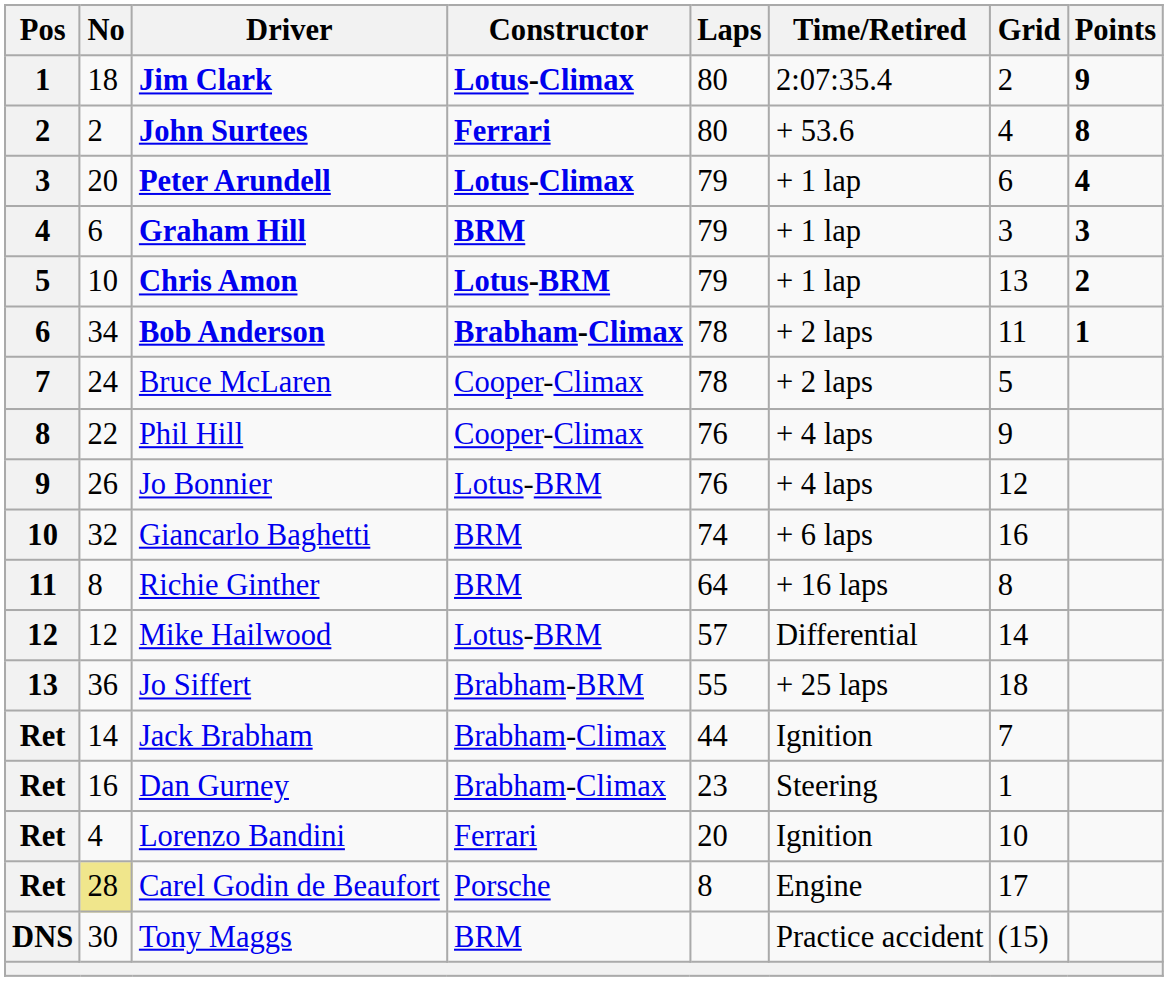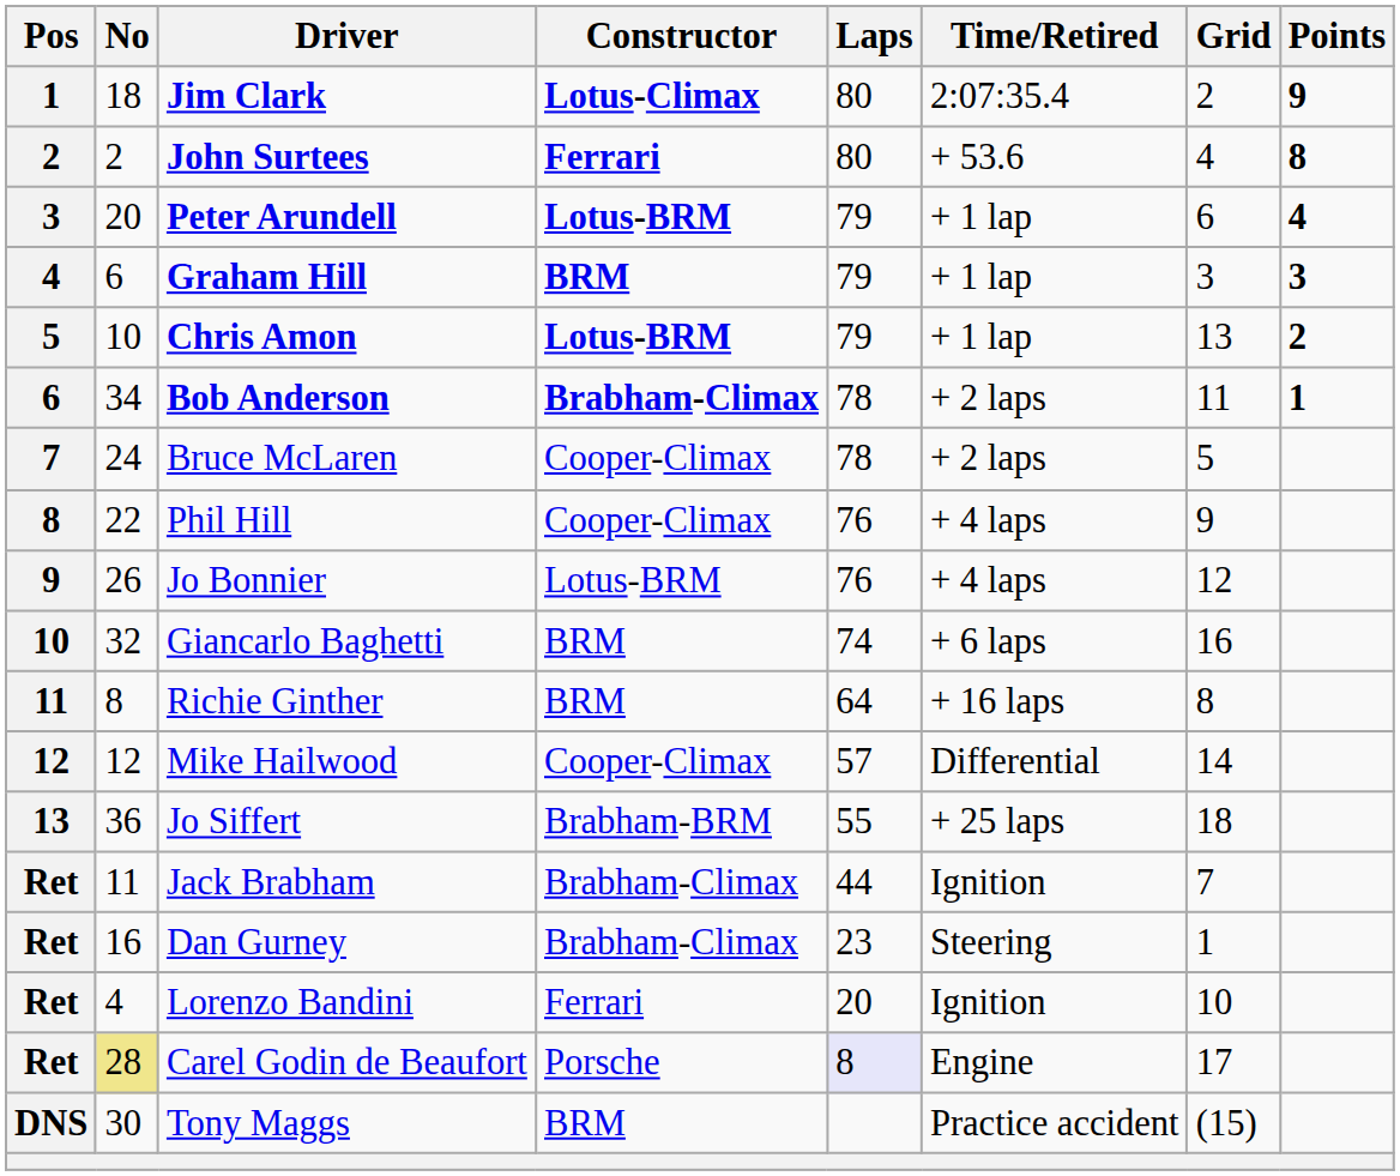Peter Arundell | Constructor: Lotus-Climax -> Lotus-BRM
Mike Hailwood | Constructor: Lotus-BRM -> Cooper-Climax
Jack Brabham | No: 14 -> 11
Carel Godin de Beaufort | Laps: no background -> lavender background
